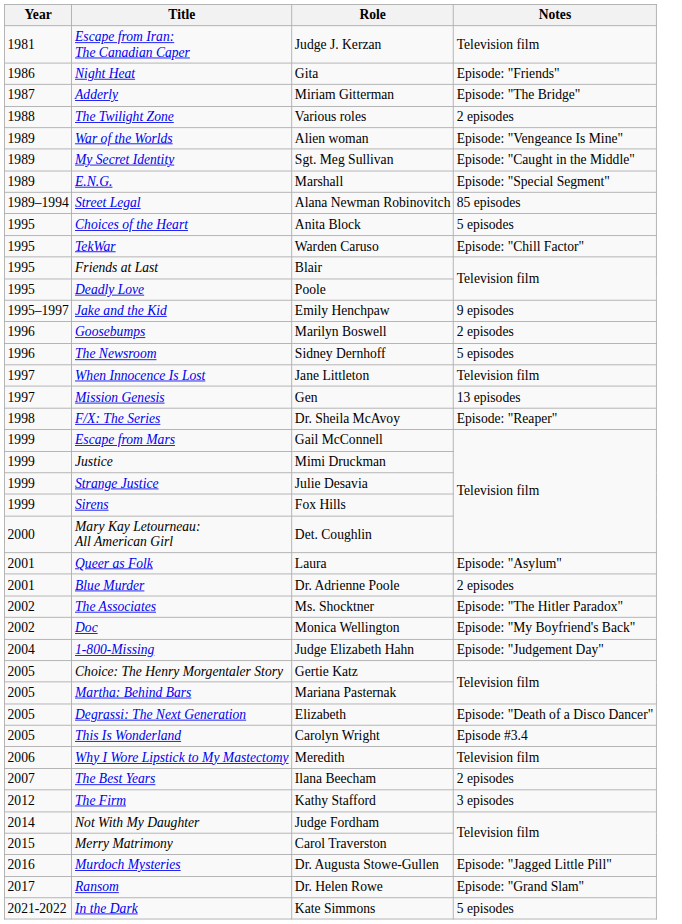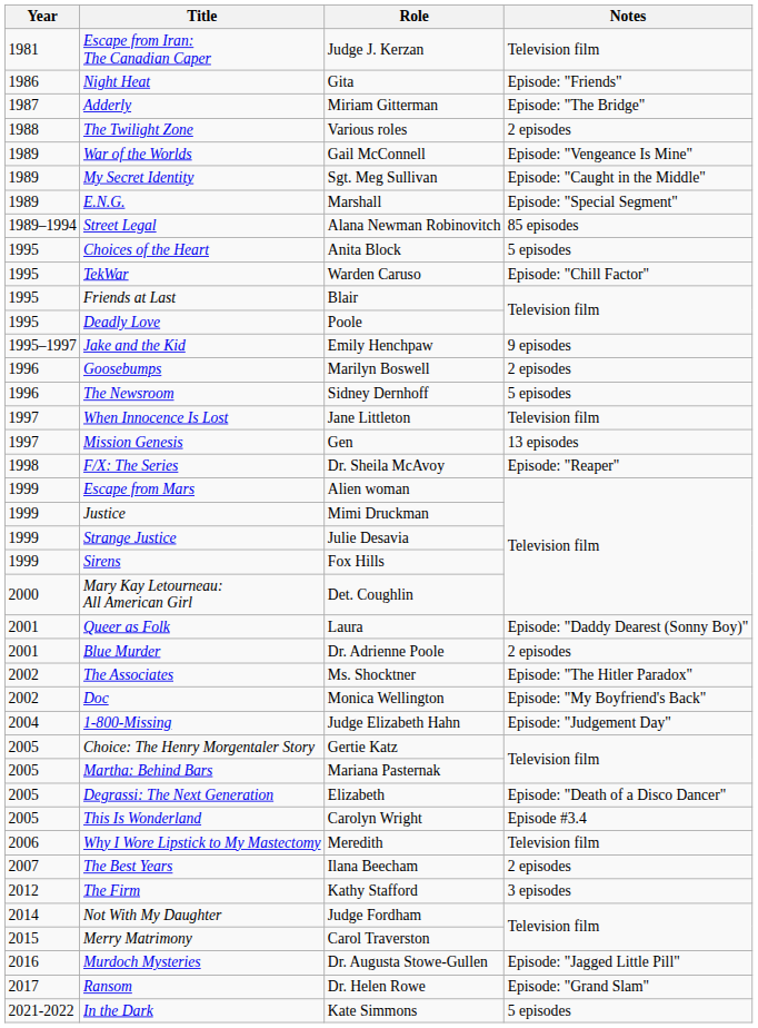War of the Worlds | Role: Alien woman -> Gail McConnell
Escape from Mars | Role: Gail McConnell -> Alien woman
Queer as Folk | Notes: Episode: "Asylum" -> Episode: "Daddy Dearest (Sonny Boy)"
